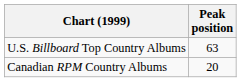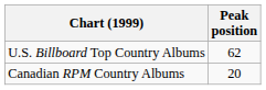U.S. Billboard Top Country Albums | Peak position: 63 -> 62
